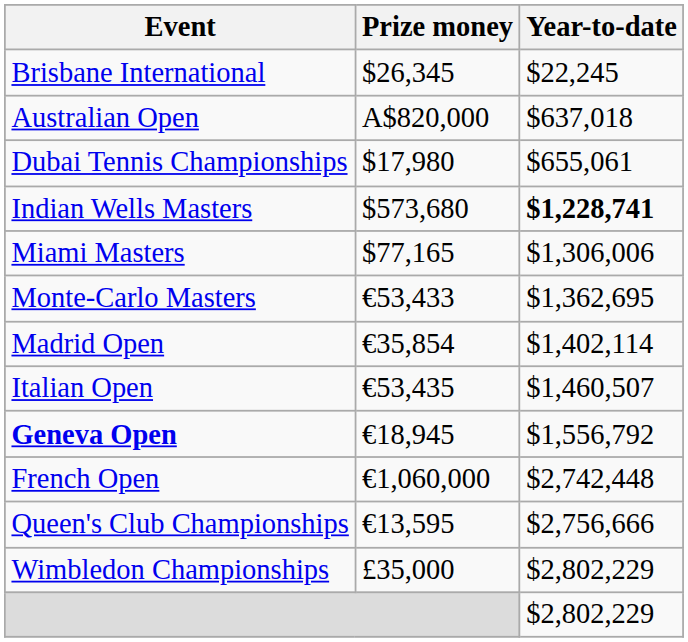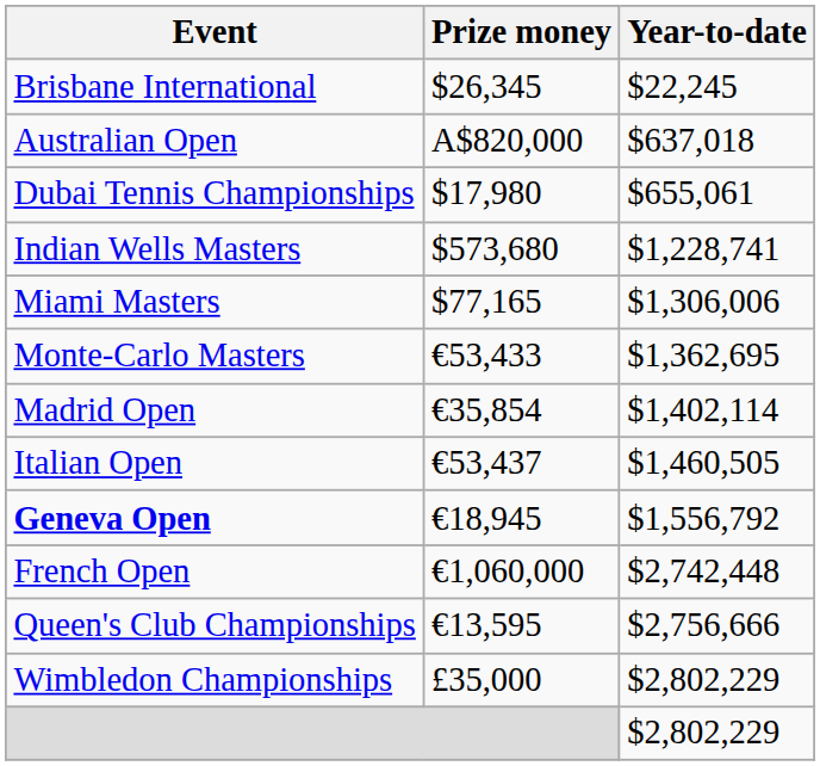Indian Wells Masters | Year-to-date: bold -> normal
Italian Open | Prize money: €53,435 -> €53,437
Italian Open | Year-to-date: $1,460,507 -> $1,460,505
